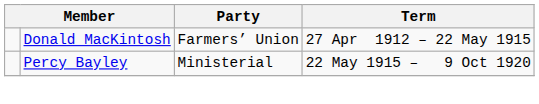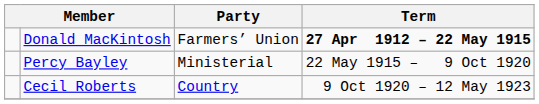Donald MacKintosh | Term: normal -> bold
+ row: Cecil Roberts | Country | 9 Oct 1920 – 12 May 1923
